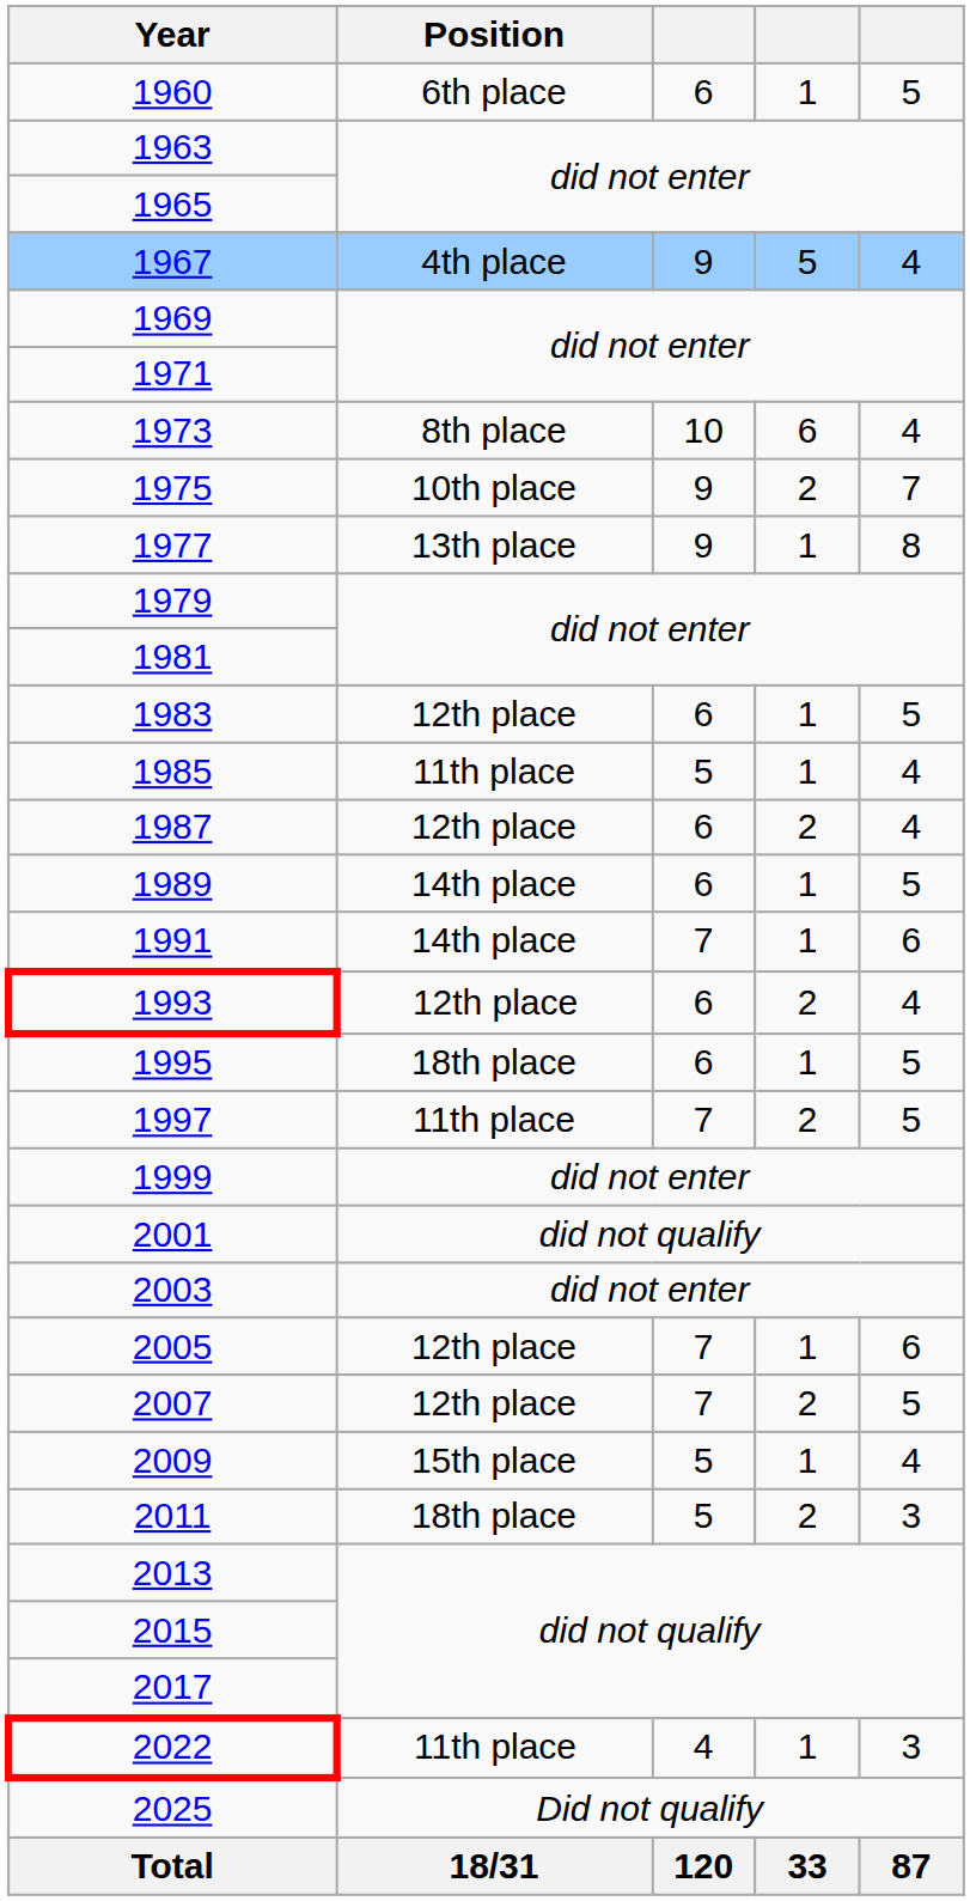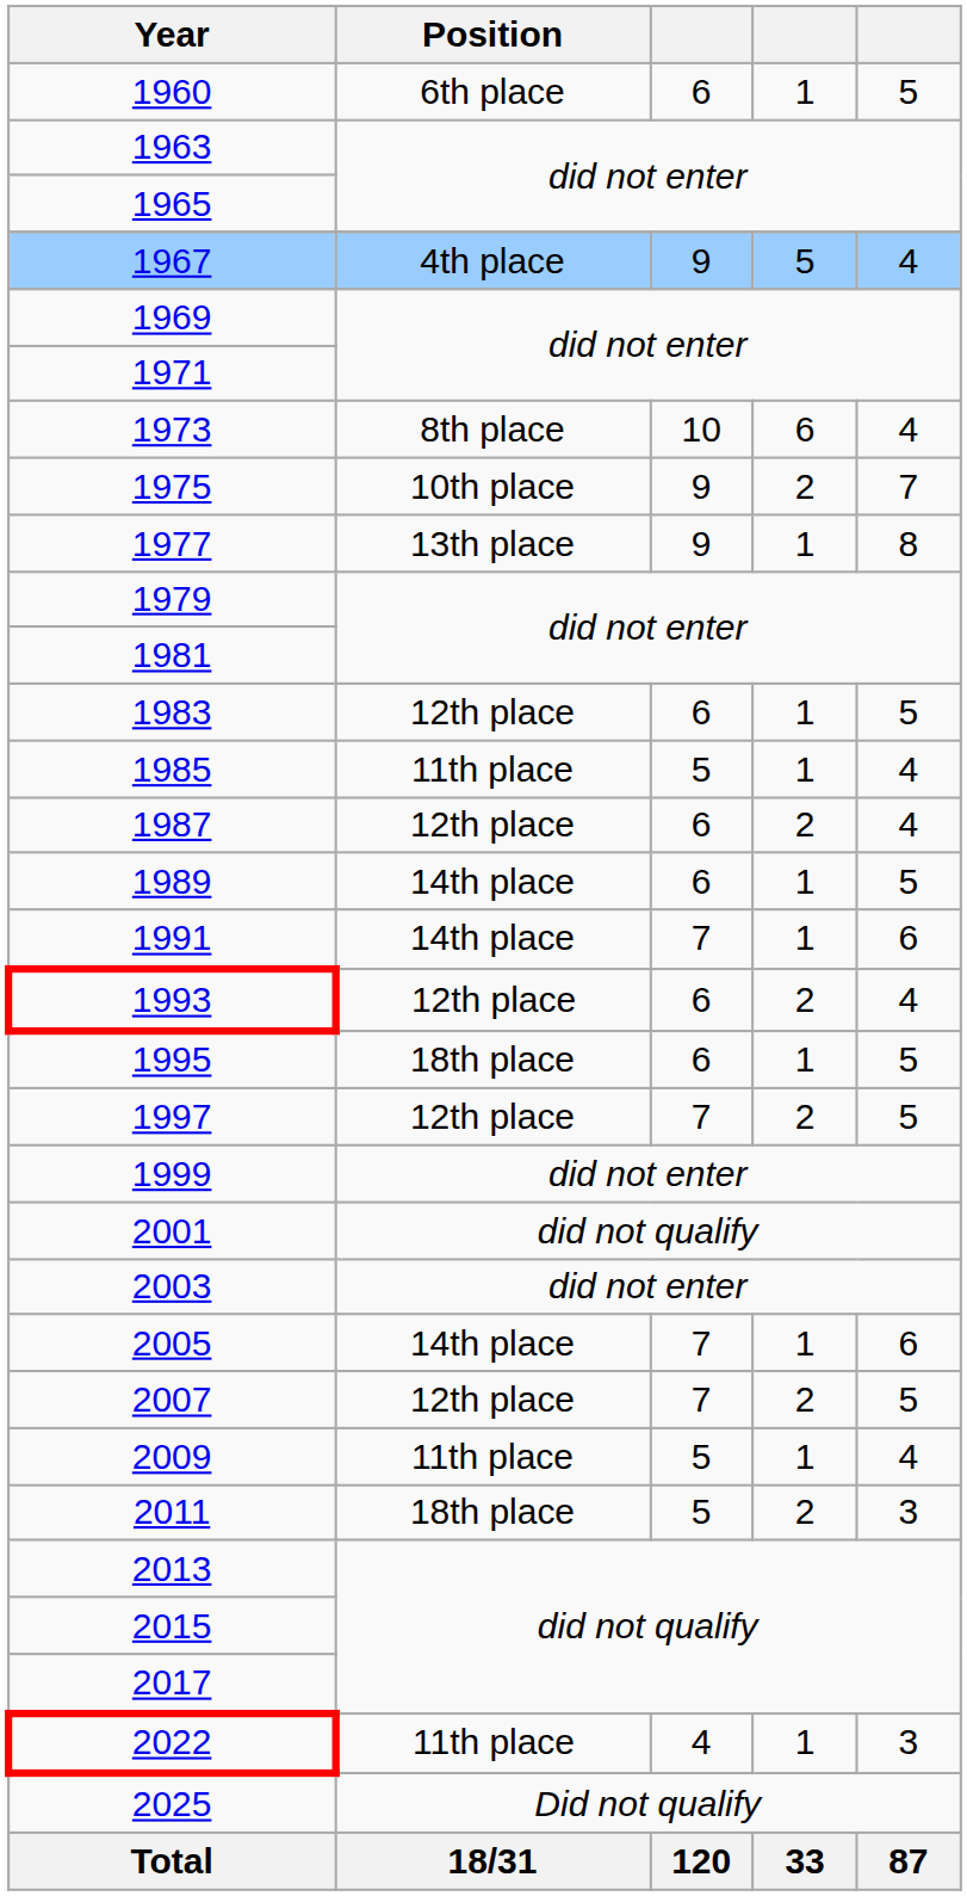1997 | Position: 11th place -> 12th place
2005 | Position: 12th place -> 14th place
2009 | Position: 15th place -> 11th place
